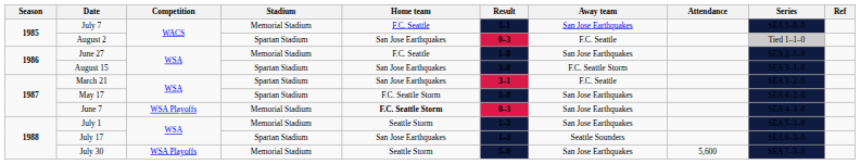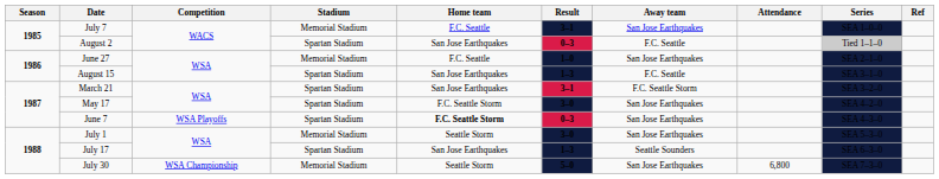August 15 | Result: 3–0 -> 1–3
August 15 | Away team: F.C. Seattle Storm -> F.C. Seattle
March 21 | Away team: F.C. Seattle -> F.C. Seattle Storm
June 7 | Stadium: Memorial Stadium -> Spartan Stadium
July 1 | Result: 1–3 -> 3–0
July 30 | Competition: WSA Playoffs -> WSA Championship
July 30 | Attendance: 5,600 -> 6,800
